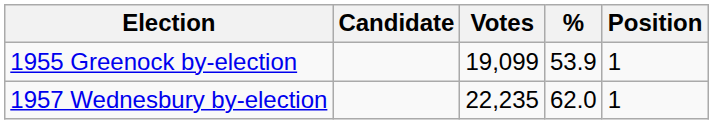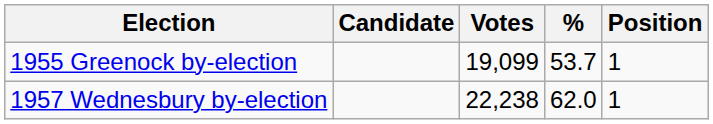1955 Greenock by-election | %: 53.9 -> 53.7
1957 Wednesbury by-election | Votes: 22,235 -> 22,238
